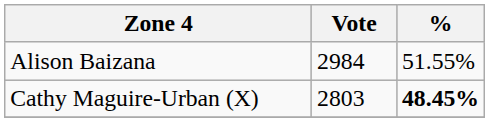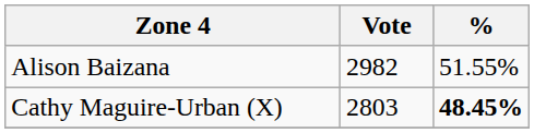Alison Baizana | Vote: 2984 -> 2982
